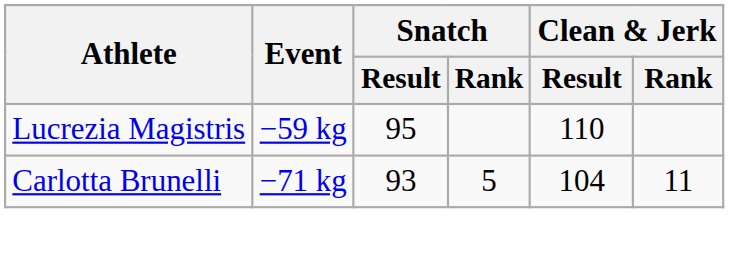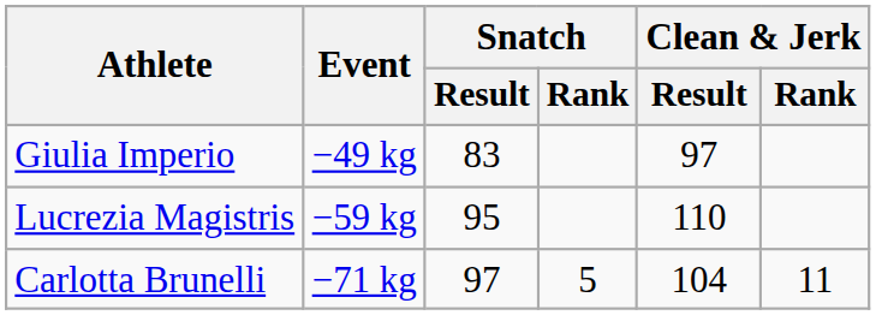+ row: Giulia Imperio | −49 kg | 83 | 97
Carlotta Brunelli | Snatch / Result: 93 -> 97
